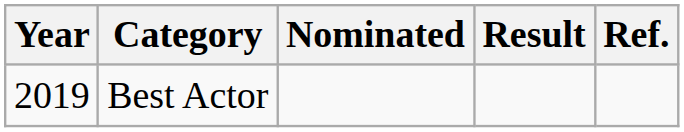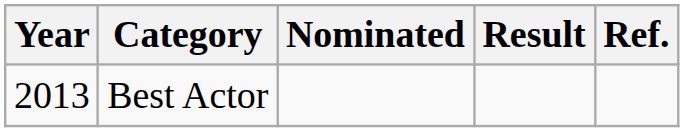Best Actor | Year: 2019 -> 2013
